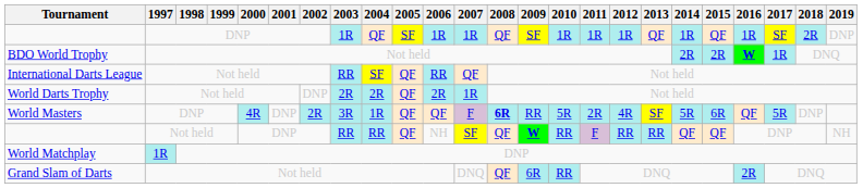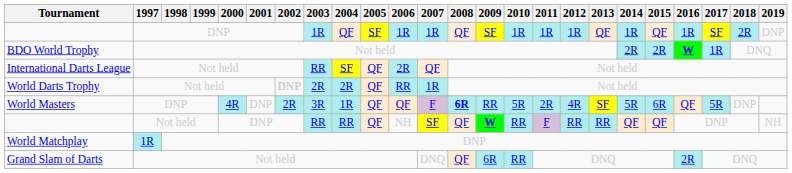International Darts League | 2006: RR -> 2R
World Darts Trophy | 2002: normal -> bold
World Darts Trophy | 2006: 2R -> RR
